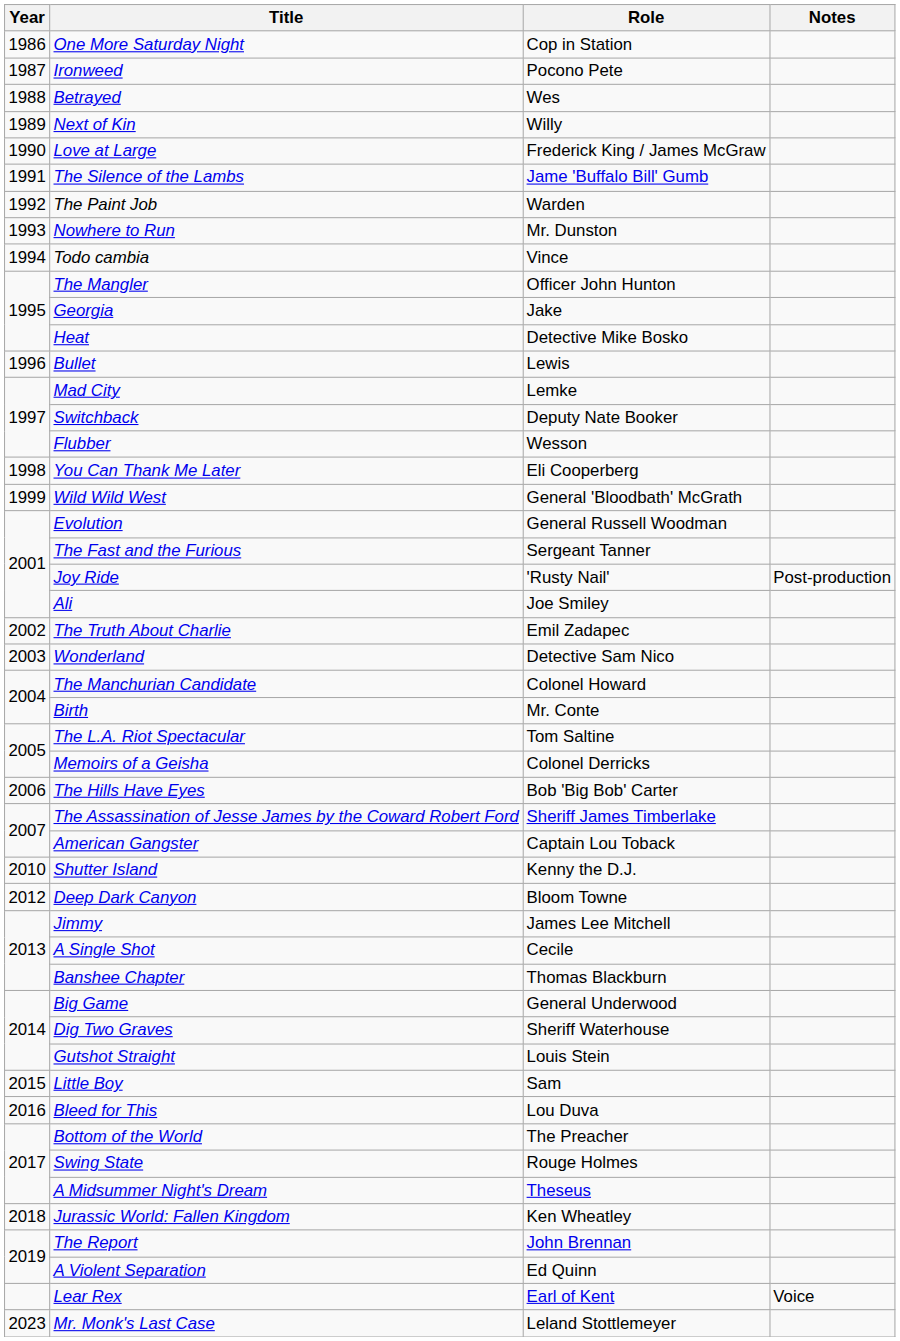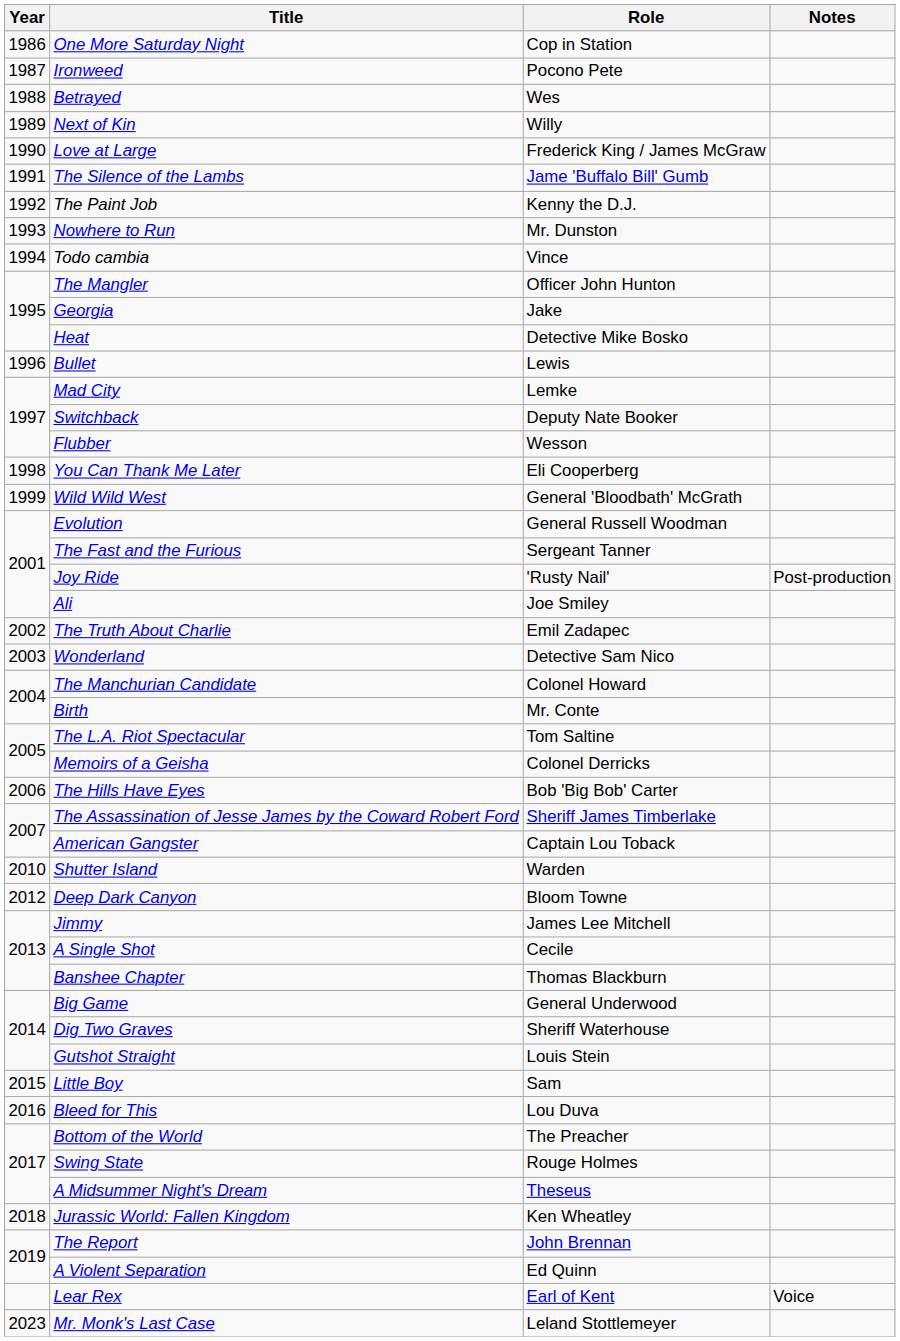The Paint Job | Role: Warden -> Kenny the D.J.
Shutter Island | Role: Kenny the D.J. -> Warden
